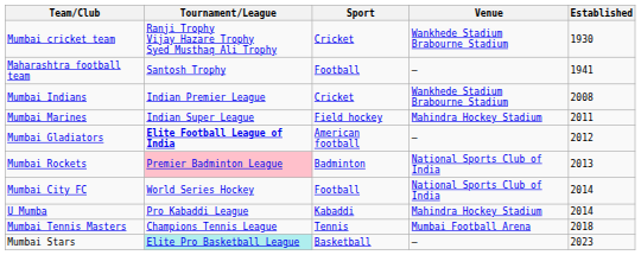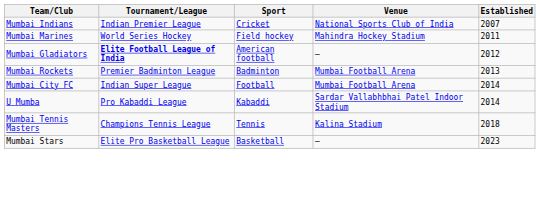- row: Mumbai cricket team | Ranji Trophy Vijay Hazare Trophy Syed Musthaq Ali Trophy | Cricket | Wankhede Stadium Brabourne Stadium | 1930
- row: Maharashtra football team | Santosh Trophy | Football | – | 1941
Mumbai Indians | Venue: Wankhede Stadium Brabourne Stadium -> National Sports Club of India
Mumbai Indians | Established: 2008 -> 2007
Mumbai Marines | Tournament/League: Indian Super League -> World Series Hockey
Mumbai Rockets | Tournament/League: pink background -> no background
Mumbai Rockets | Venue: National Sports Club of India -> Mumbai Football Arena
Mumbai City FC | Tournament/League: World Series Hockey -> Indian Super League
Mumbai City FC | Venue: National Sports Club of India -> Mumbai Football Arena
U Mumba | Venue: Mahindra Hockey Stadium -> Sardar Vallabhbhai Patel Indoor Stadium
Mumbai Tennis Masters | Venue: Mumbai Football Arena -> Kalina Stadium
Mumbai Stars | Tournament/League: paleturquoise background -> no background
